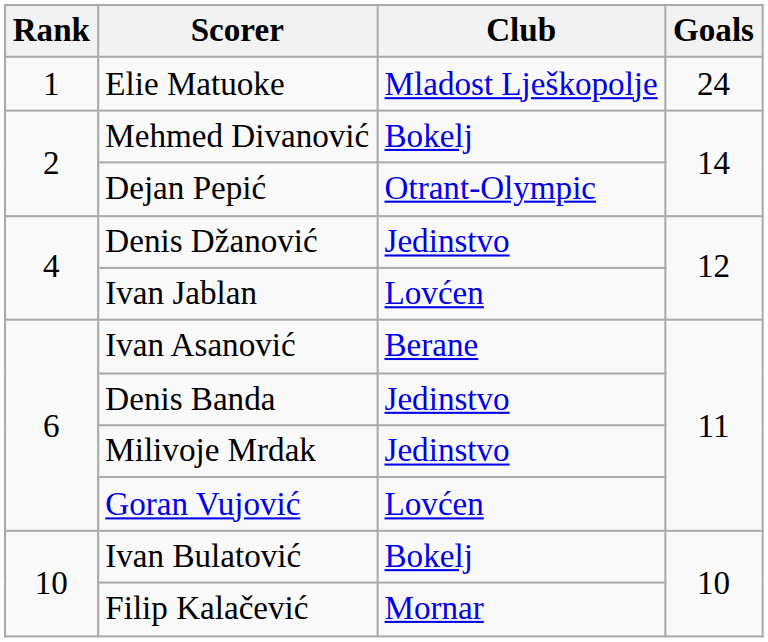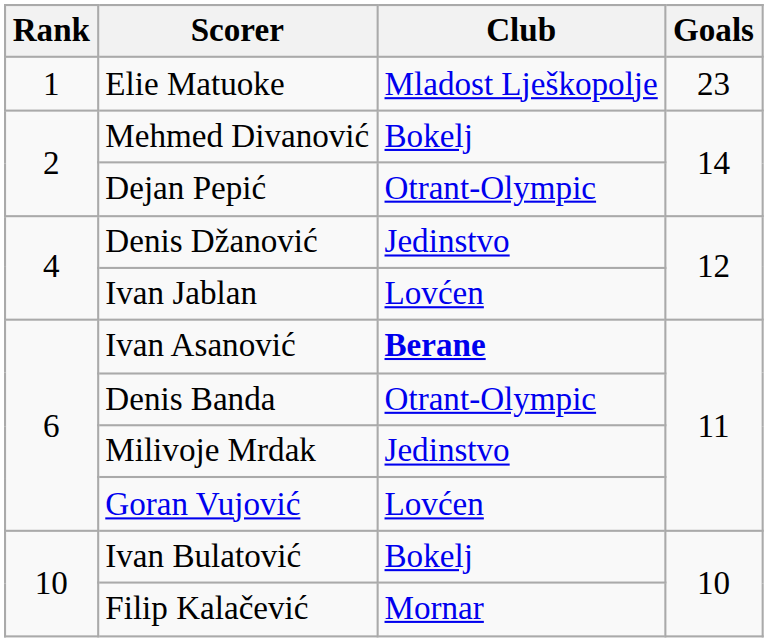Elie Matuoke | Goals: 24 -> 23
Ivan Asanović | Club: normal -> bold
Denis Banda | Club: Jedinstvo -> Otrant-Olympic
